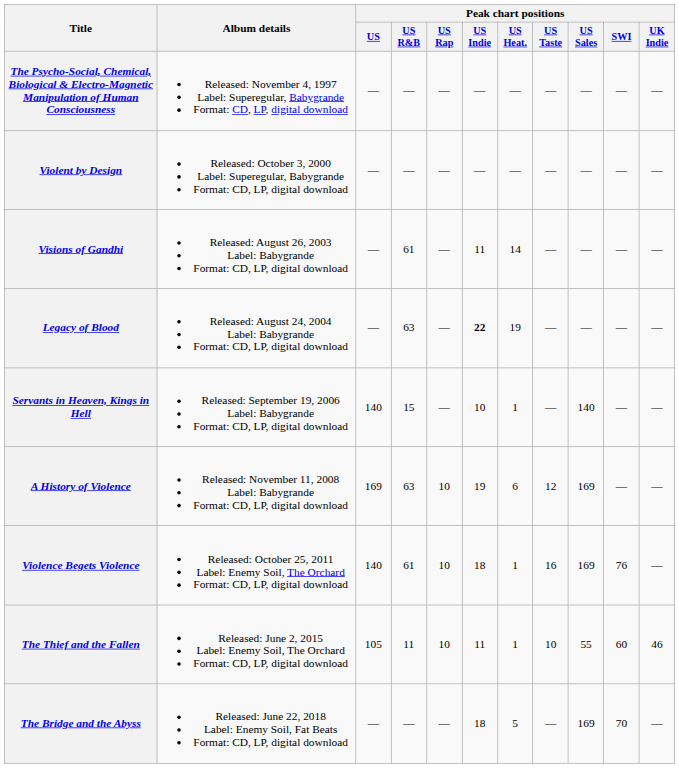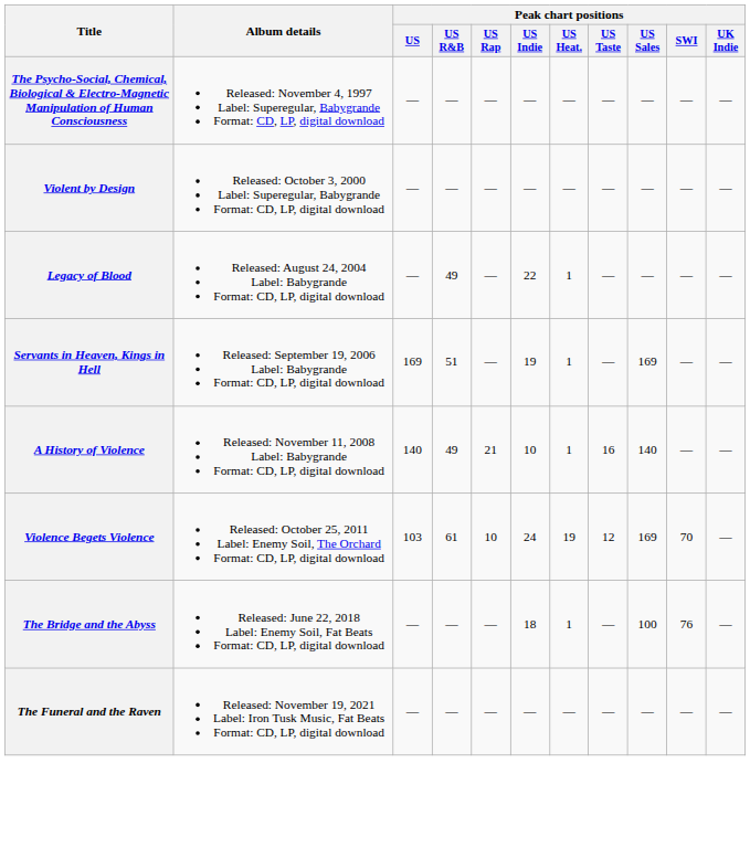- row: Visions of Gandhi | Released: August 26, 2003 Label: Babygrande Format: CD, LP, digital download | — | 61 | — | 11 | 14 | — | — | — | —
Legacy of Blood | Peak chart positions / US R&B: 63 -> 49
Legacy of Blood | Peak chart positions / US Indie: bold -> normal
Legacy of Blood | Peak chart positions / US Heat.: 19 -> 1
Servants in Heaven, Kings in Hell | Peak chart positions / US: 140 -> 169
Servants in Heaven, Kings in Hell | Peak chart positions / US R&B: 15 -> 51
Servants in Heaven, Kings in Hell | Peak chart positions / US Indie: 10 -> 19
Servants in Heaven, Kings in Hell | Peak chart positions / US Sales: 140 -> 169
A History of Violence | Peak chart positions / US: 169 -> 140
A History of Violence | Peak chart positions / US R&B: 63 -> 49
A History of Violence | Peak chart positions / US Rap: 10 -> 21
A History of Violence | Peak chart positions / US Indie: 19 -> 10
A History of Violence | Peak chart positions / US Heat.: 6 -> 1
A History of Violence | Peak chart positions / US Taste: 12 -> 16
A History of Violence | Peak chart positions / US Sales: 169 -> 140
Violence Begets Violence | Peak chart positions / US: 140 -> 103
Violence Begets Violence | Peak chart positions / US Indie: 18 -> 24
Violence Begets Violence | Peak chart positions / US Heat.: 1 -> 19
Violence Begets Violence | Peak chart positions / US Taste: 16 -> 12
Violence Begets Violence | Peak chart positions / SWI: 76 -> 70
- row: The Thief and the Fallen | Released: June 2, 2015 Label: Enemy Soil, The Orchard Format: CD, LP, digital download | 105 | 11 | 10 | 11 | 1 | 10 | 55 | 60 | 46
The Bridge and the Abyss | Peak chart positions / US Heat.: 5 -> 1
The Bridge and the Abyss | Peak chart positions / US Sales: 169 -> 100
The Bridge and the Abyss | Peak chart positions / SWI: 70 -> 76
+ row: The Funeral and the Raven | Released: November 19, 2021 Label: Iron Tusk Music, Fat Beats Format: CD, LP, digital download | — | — | — | — | — | — | — | — | —
